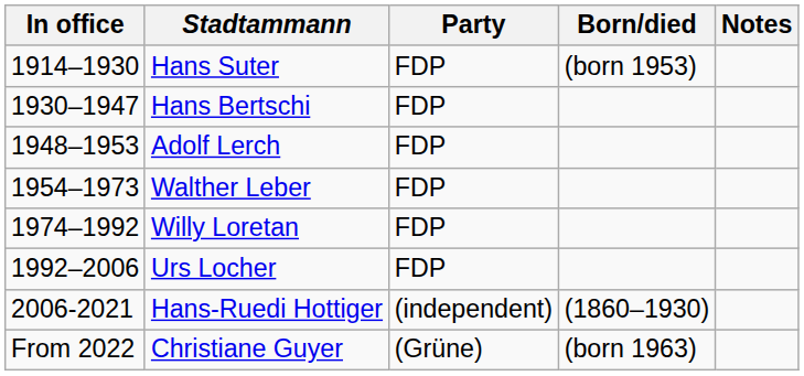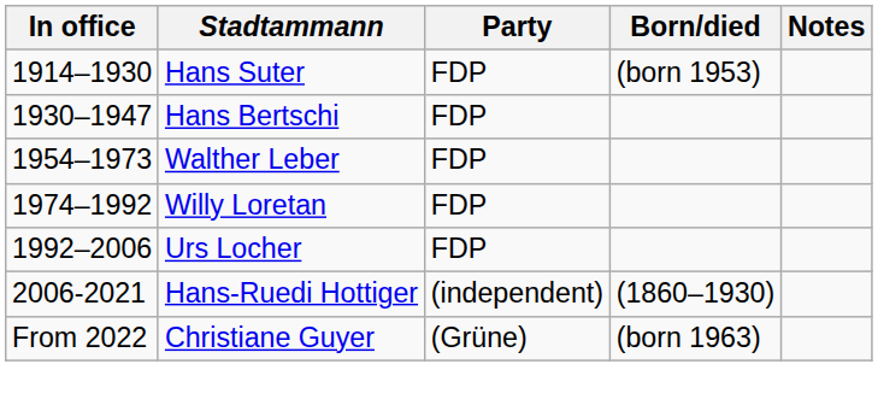- row: 1948–1953 | Adolf Lerch | FDP
